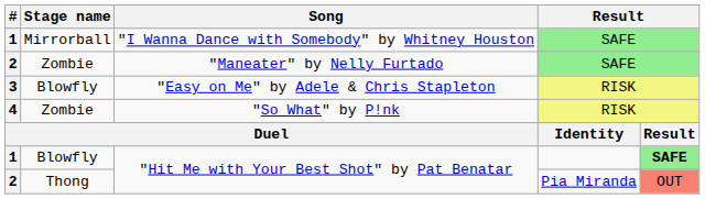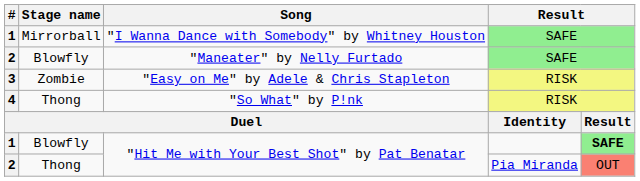"Maneater" by Nelly Furtado | Stage name: Zombie -> Blowfly
"Easy on Me" by Adele & Chris Stapleton | Stage name: Blowfly -> Zombie
"So What" by P!nk | Stage name: Zombie -> Thong
